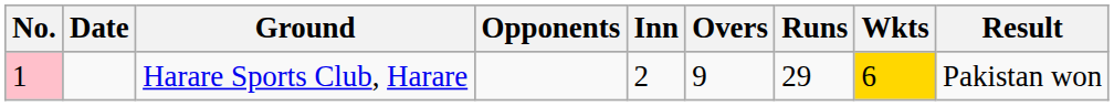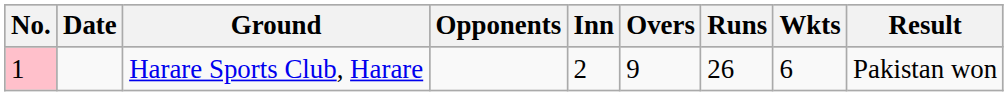Harare Sports Club, Harare | Runs: 29 -> 26
Harare Sports Club, Harare | Wkts: gold background -> no background
